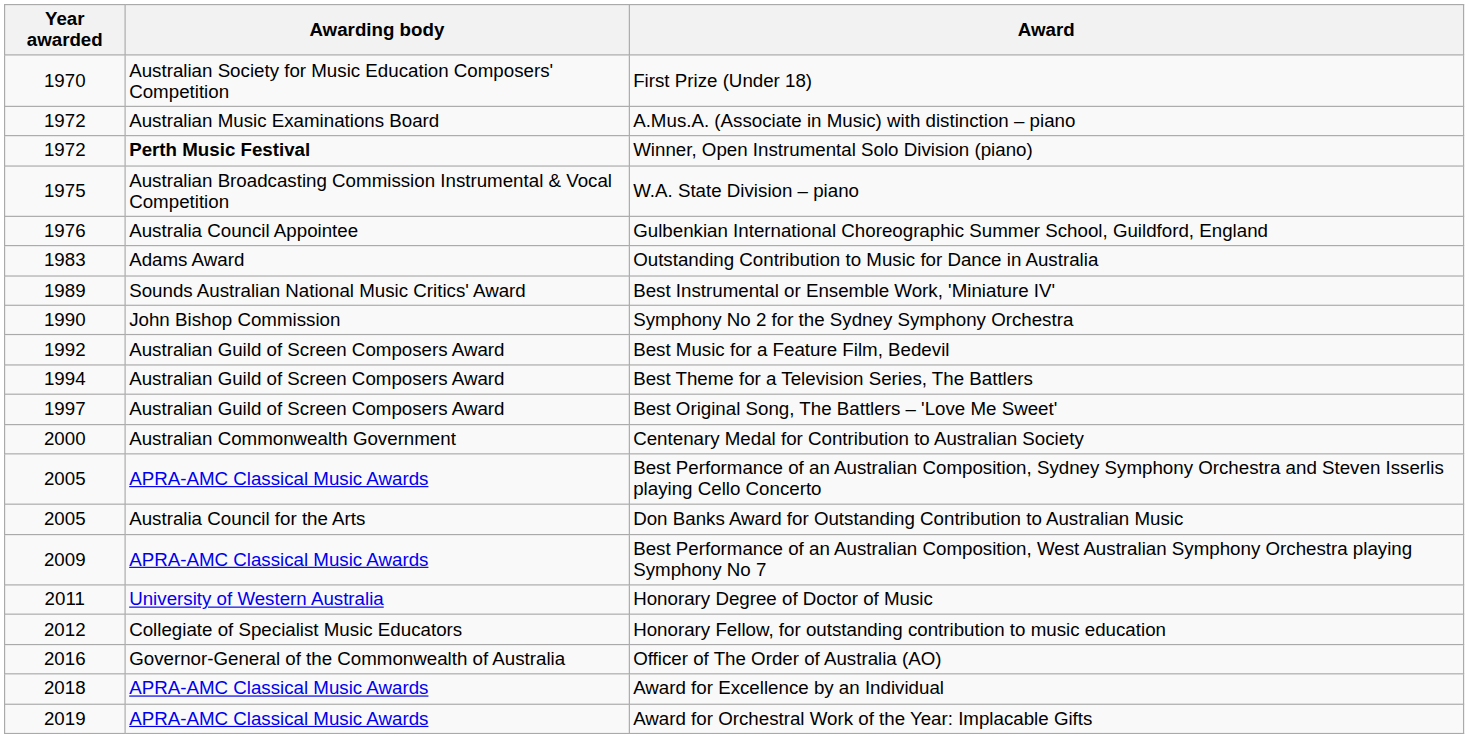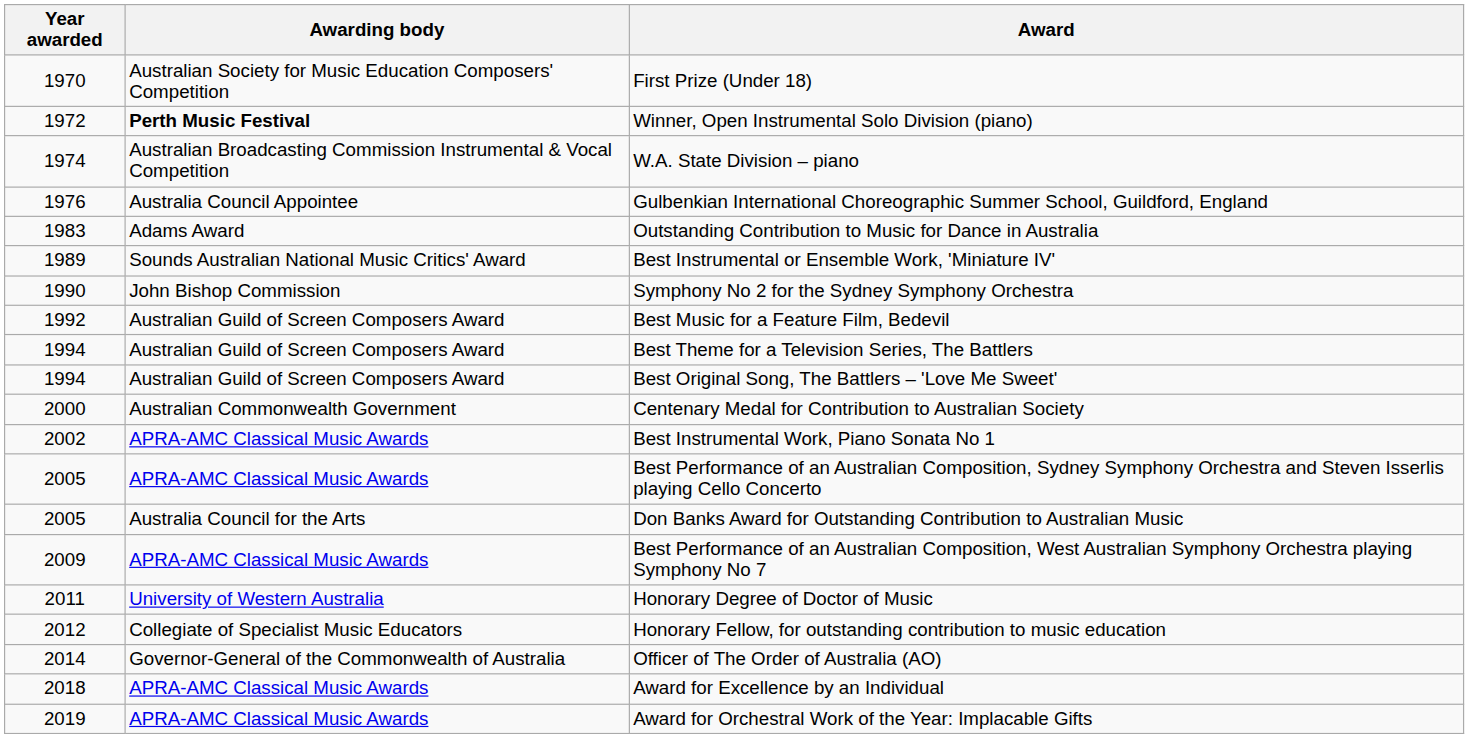- row: 1972 | Australian Music Examinations Board | A.Mus.A. (Associate in Music) with distinction – piano
W.A. State Division – piano | Year awarded: 1975 -> 1974
Best Original Song, The Battlers – 'Love Me Sweet' | Year awarded: 1997 -> 1994
+ row: 2002 | APRA-AMC Classical Music Awards | Best Instrumental Work, Piano Sonata No 1
Officer of The Order of Australia (AO) | Year awarded: 2016 -> 2014
